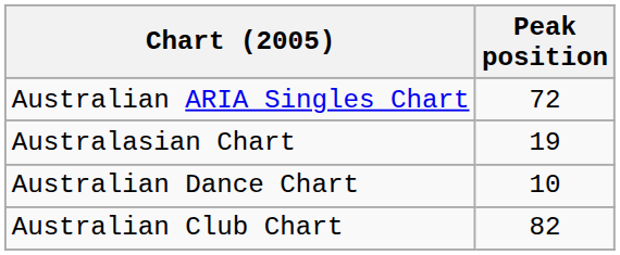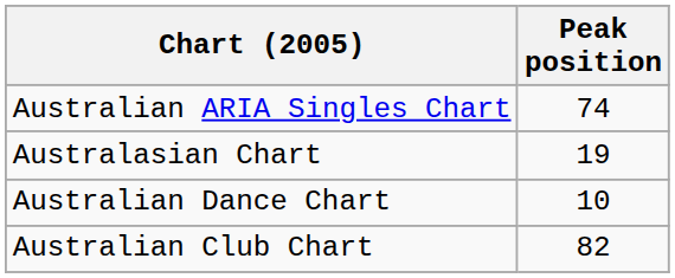Australian ARIA Singles Chart | Peak position: 72 -> 74
